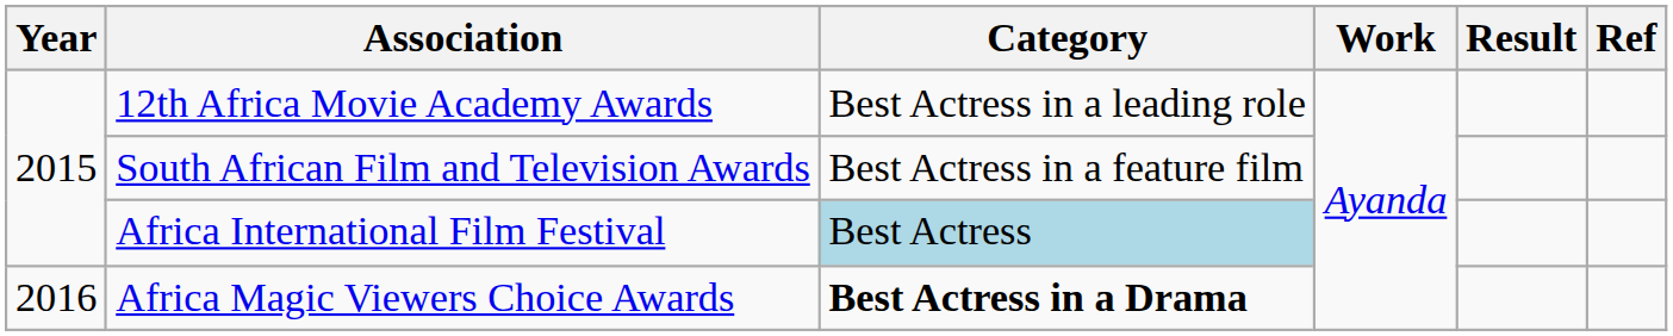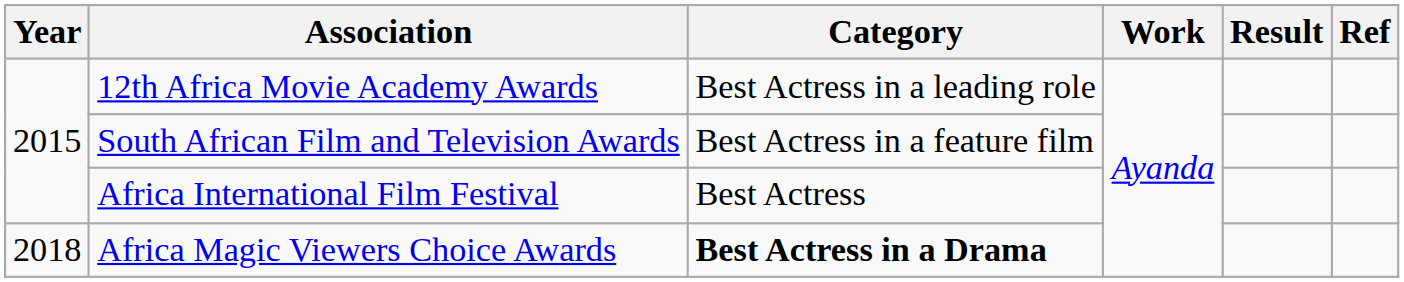Africa International Film Festival | Category: lightblue background -> no background
Africa Magic Viewers Choice Awards | Year: 2016 -> 2018
